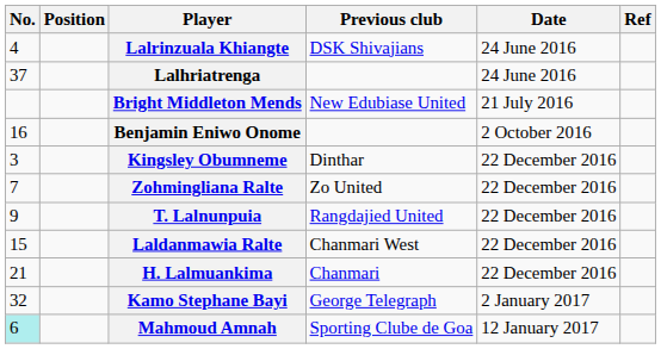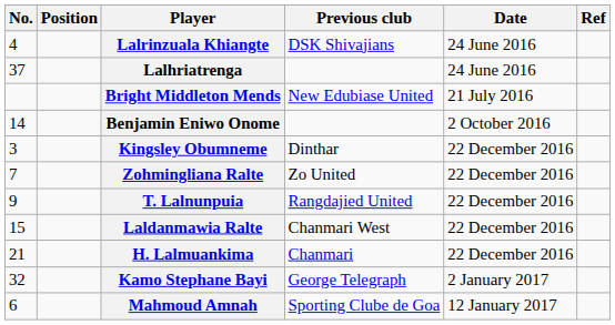Benjamin Eniwo Onome | No.: 16 -> 14
Mahmoud Amnah | No.: paleturquoise background -> no background
